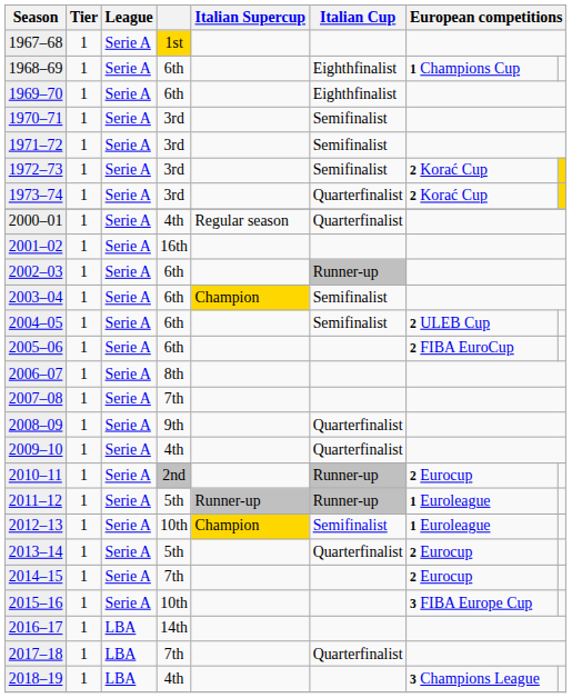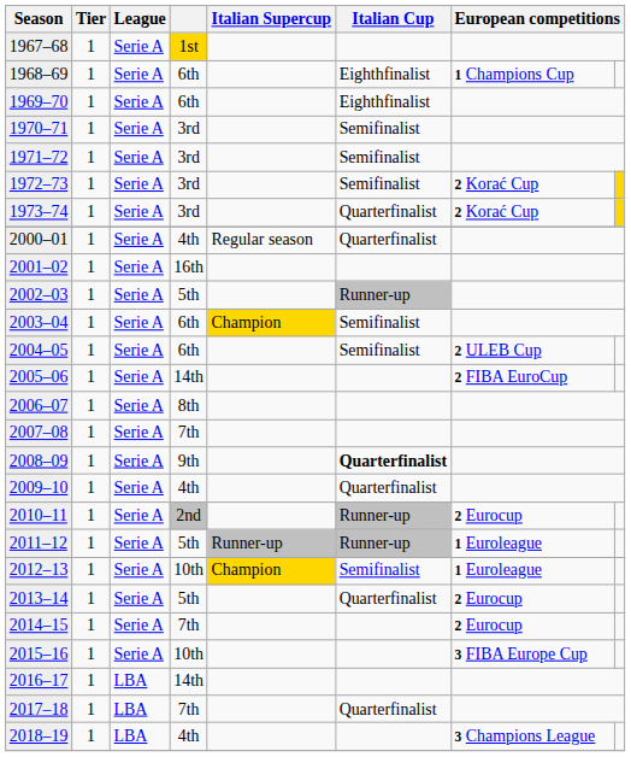2002–03 | column 4: 6th -> 5th
2005–06 | column 4: 6th -> 14th
2008–09 | Italian Cup: normal -> bold
